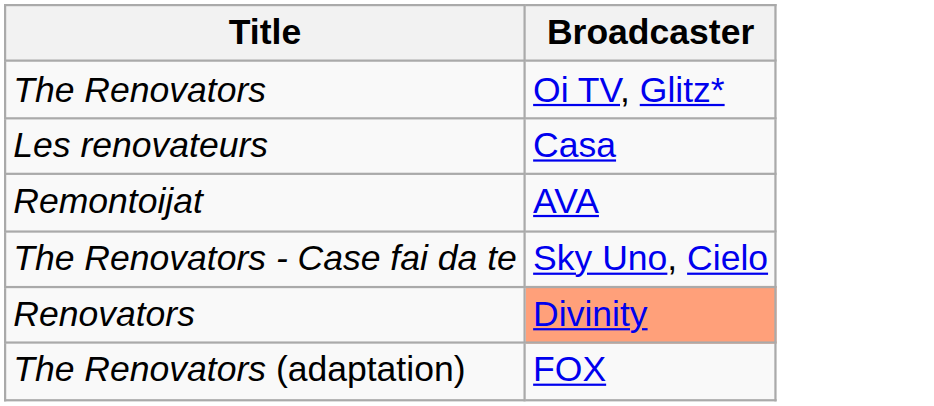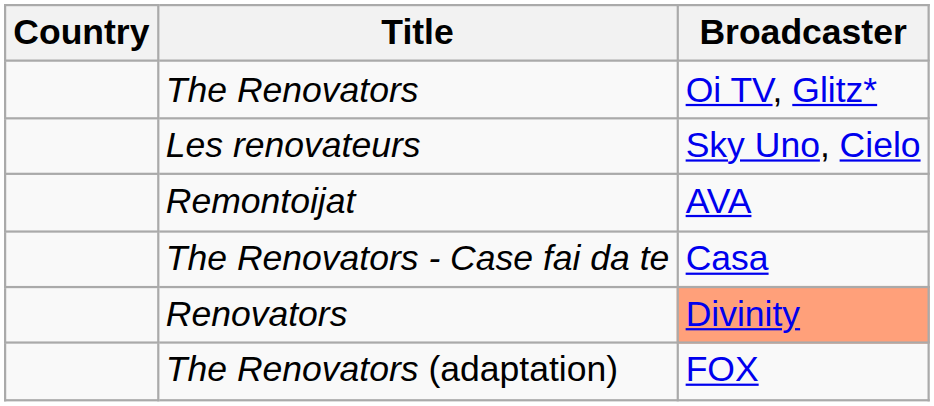+ column: Country
Les renovateurs | Broadcaster: Casa -> Sky Uno, Cielo
The Renovators - Case fai da te | Broadcaster: Sky Uno, Cielo -> Casa
